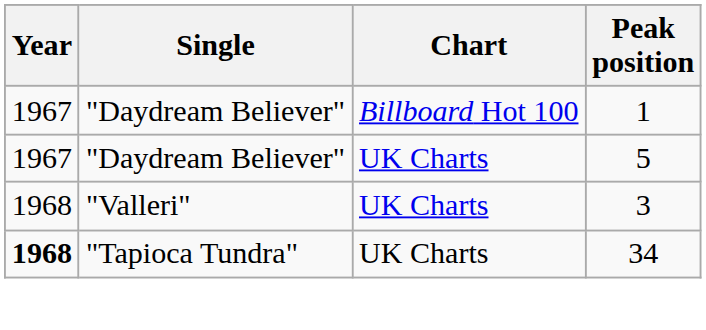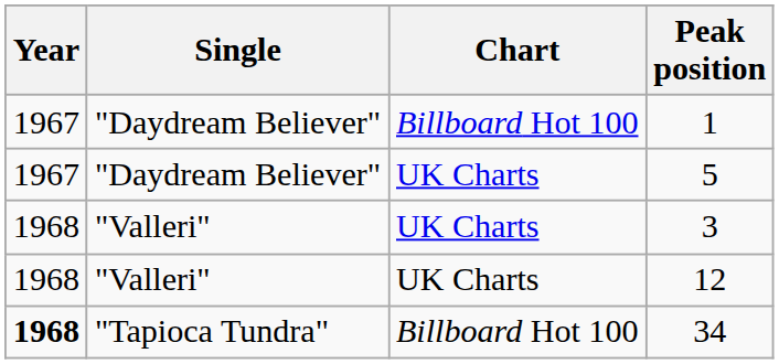+ row: 1968 | "Valleri" | UK Charts | 12
34 | Chart: UK Charts -> Billboard Hot 100
